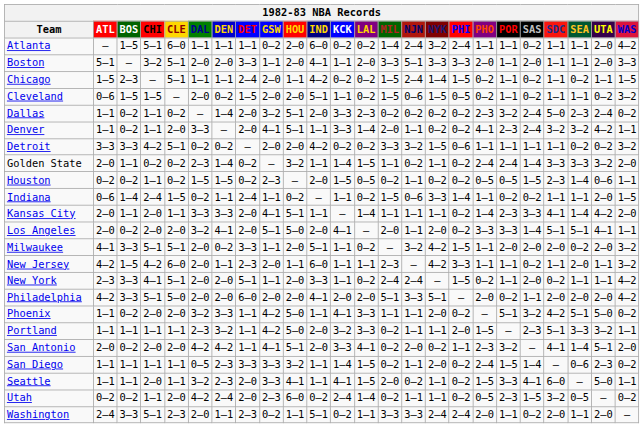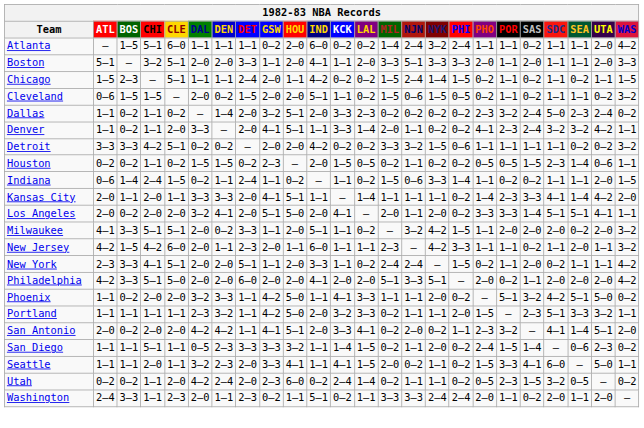- row: Golden State | 2–0 | 1–1 | 0–2 | 0–2 | 2–3 | 1–4 | 0–2 | – | 3–2 | 1–1 | 1–4 | 1–5 | 1–1 | 0–2 | 1–1 | 0–2 | 2–4 | 2–4 | 1–4 | 3–3 | 3–3 | 3–2 | 2–0
San Diego | CHI: 1–1 -> 5–1
Washington | CHI: 5–1 -> 1–1
